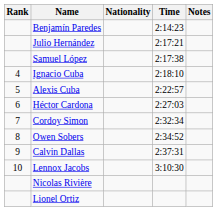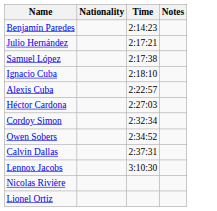- column: Rank | 4 | 5 | 6 | 7 | 8 | 9 | 10
